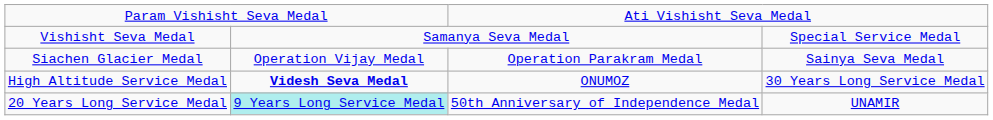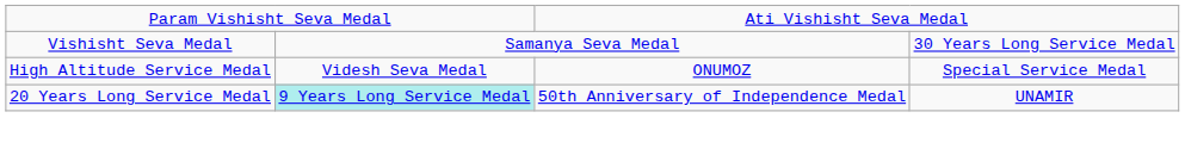Vishisht Seva Medal | column 4: Special Service Medal -> 30 Years Long Service Medal
- row: Siachen Glacier Medal | Operation Vijay Medal | Operation Parakram Medal | Sainya Seva Medal
High Altitude Service Medal | column 2: bold -> normal
High Altitude Service Medal | column 4: 30 Years Long Service Medal -> Special Service Medal
